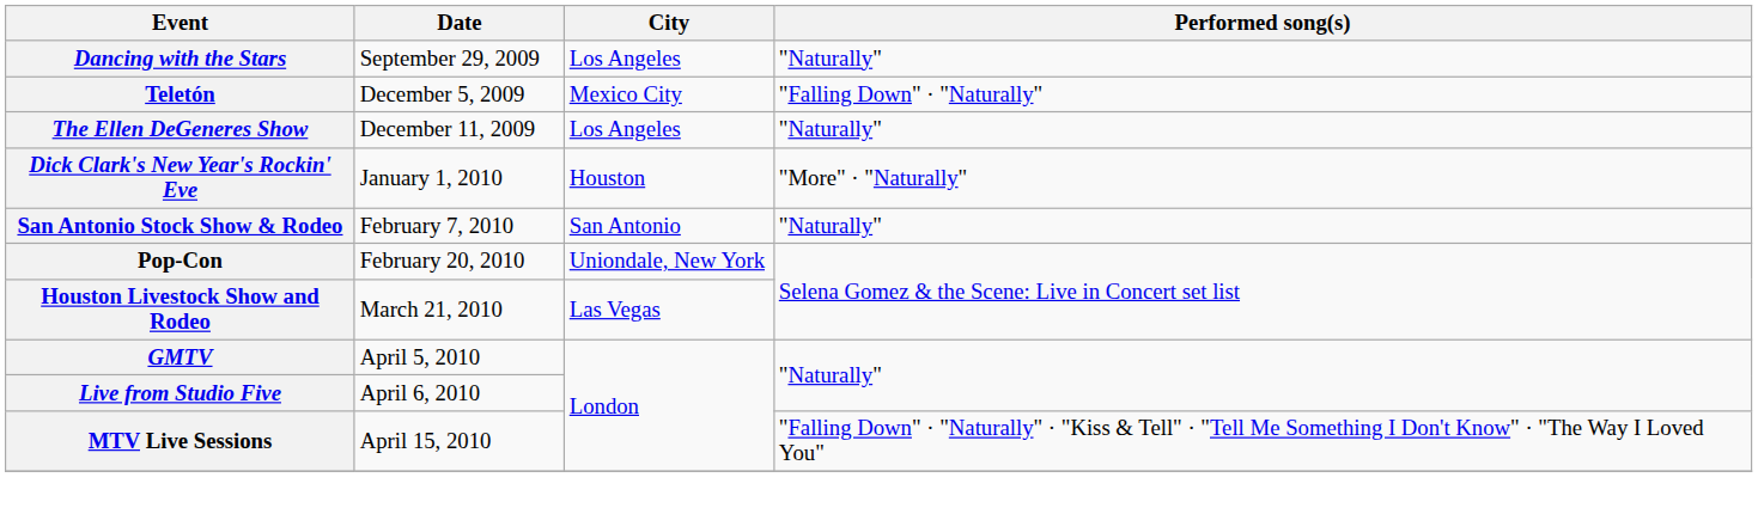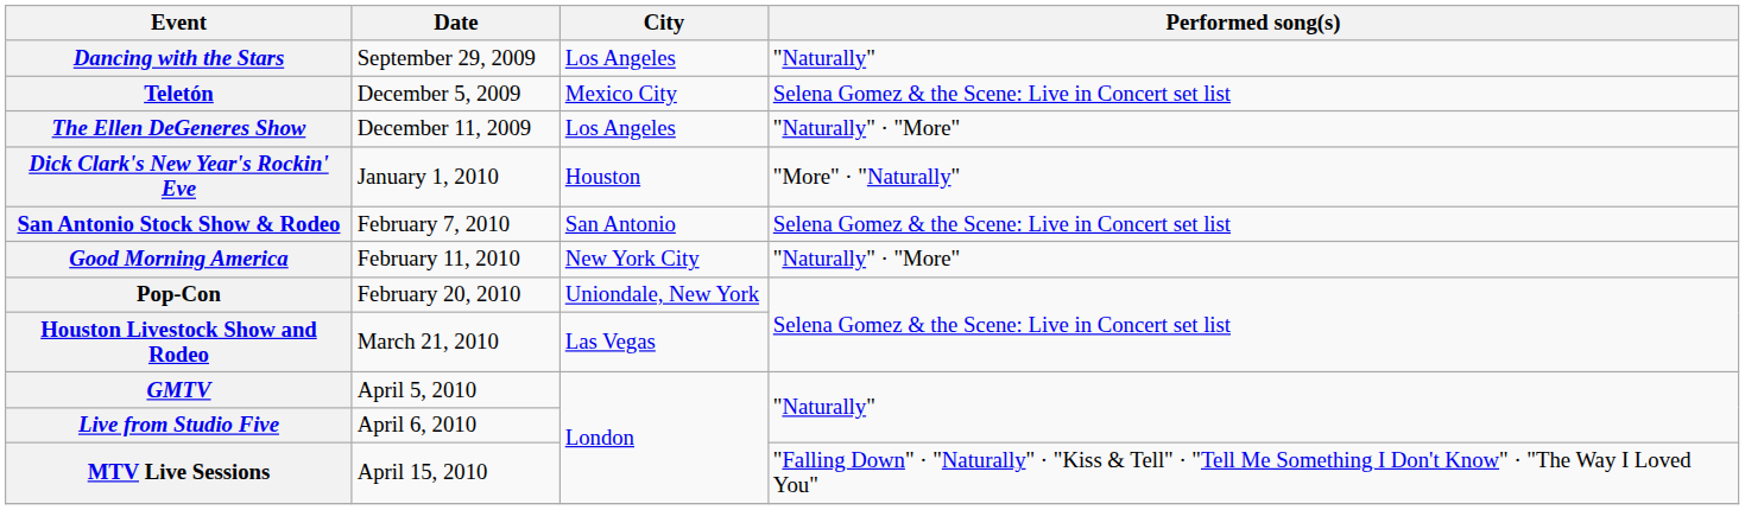Teletón | Performed song(s): "Falling Down" · "Naturally" -> Selena Gomez & the Scene: Live in Concert set list
The Ellen DeGeneres Show | Performed song(s): "Naturally" -> "Naturally" · "More"
San Antonio Stock Show & Rodeo | Performed song(s): "Naturally" -> Selena Gomez & the Scene: Live in Concert set list
+ row: Good Morning America | February 11, 2010 | New York City | "Naturally" · "More"
